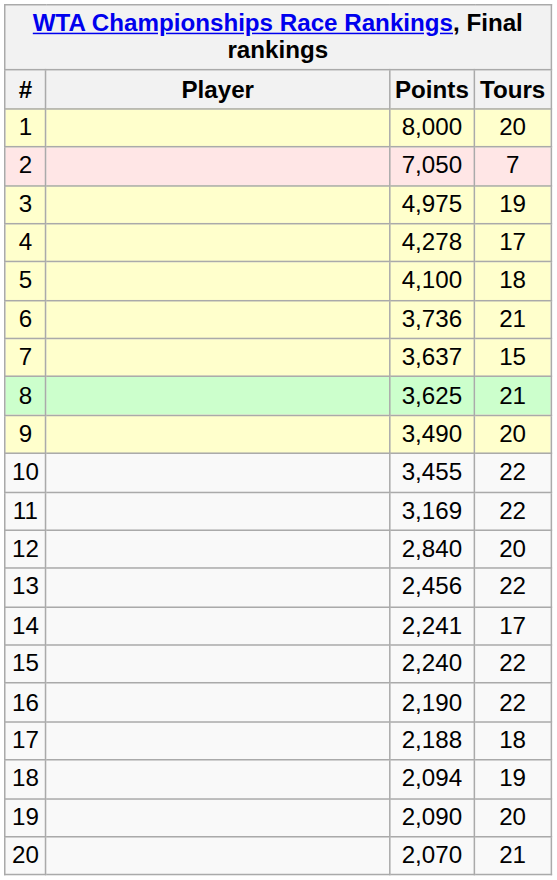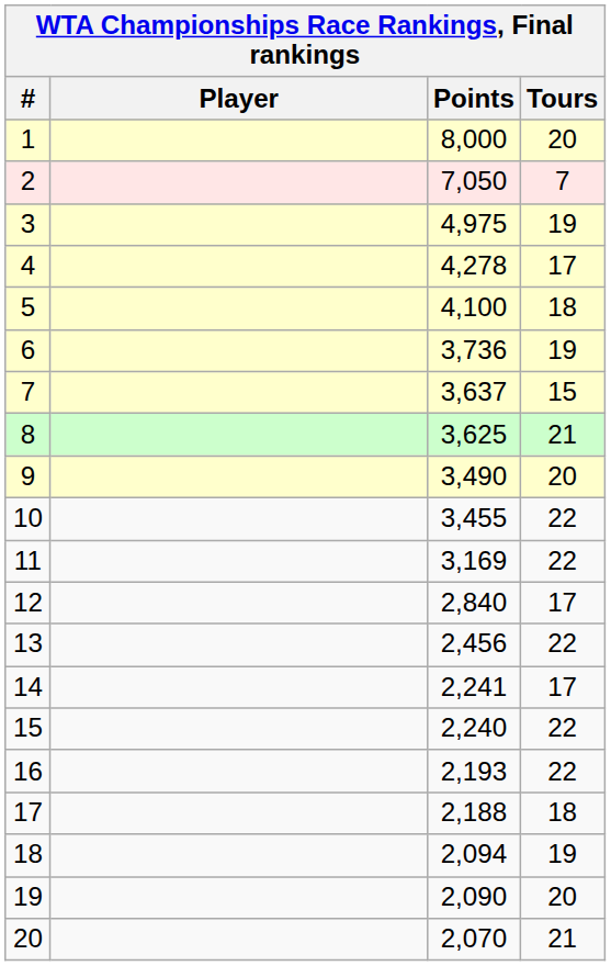6 | Tours: 21 -> 19
12 | Tours: 20 -> 17
16 | Points: 2,190 -> 2,193
